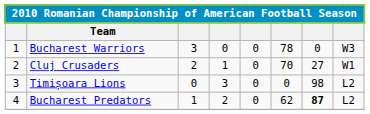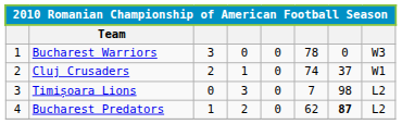Cluj Crusaders | column 6: 70 -> 74
Cluj Crusaders | column 7: 27 -> 37
Timișoara Lions | column 6: 0 -> 7
